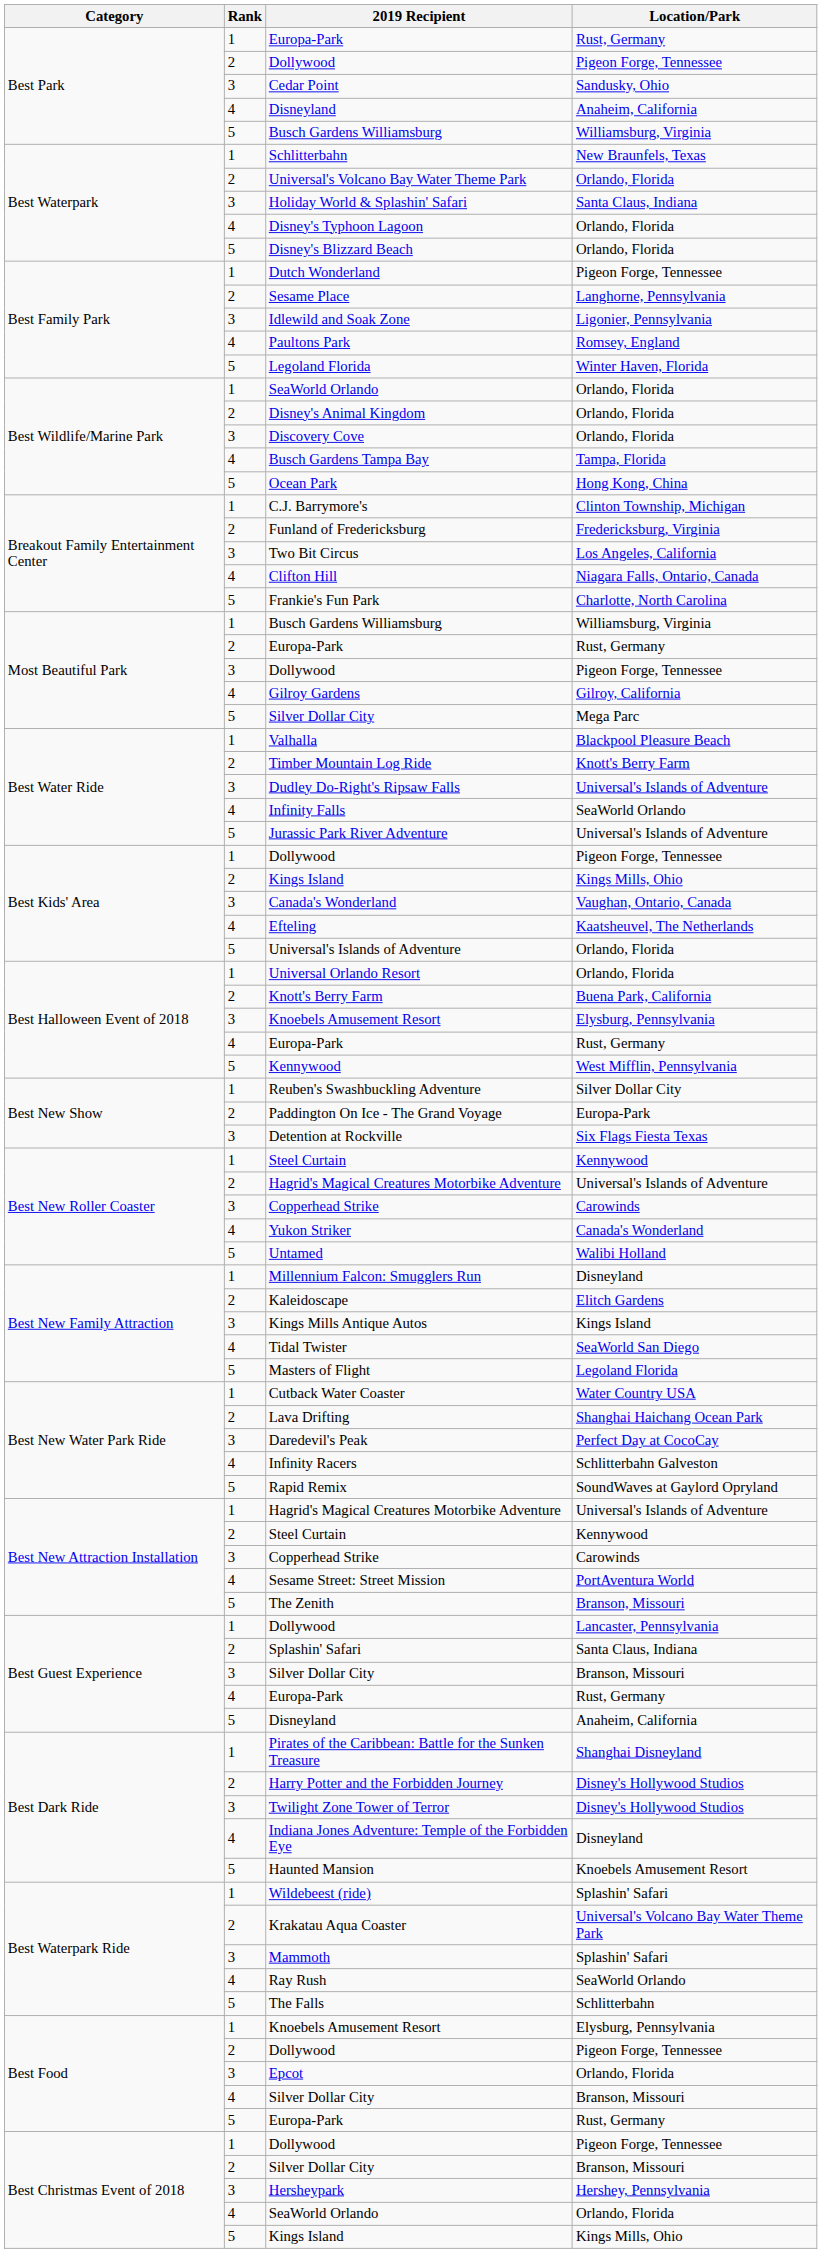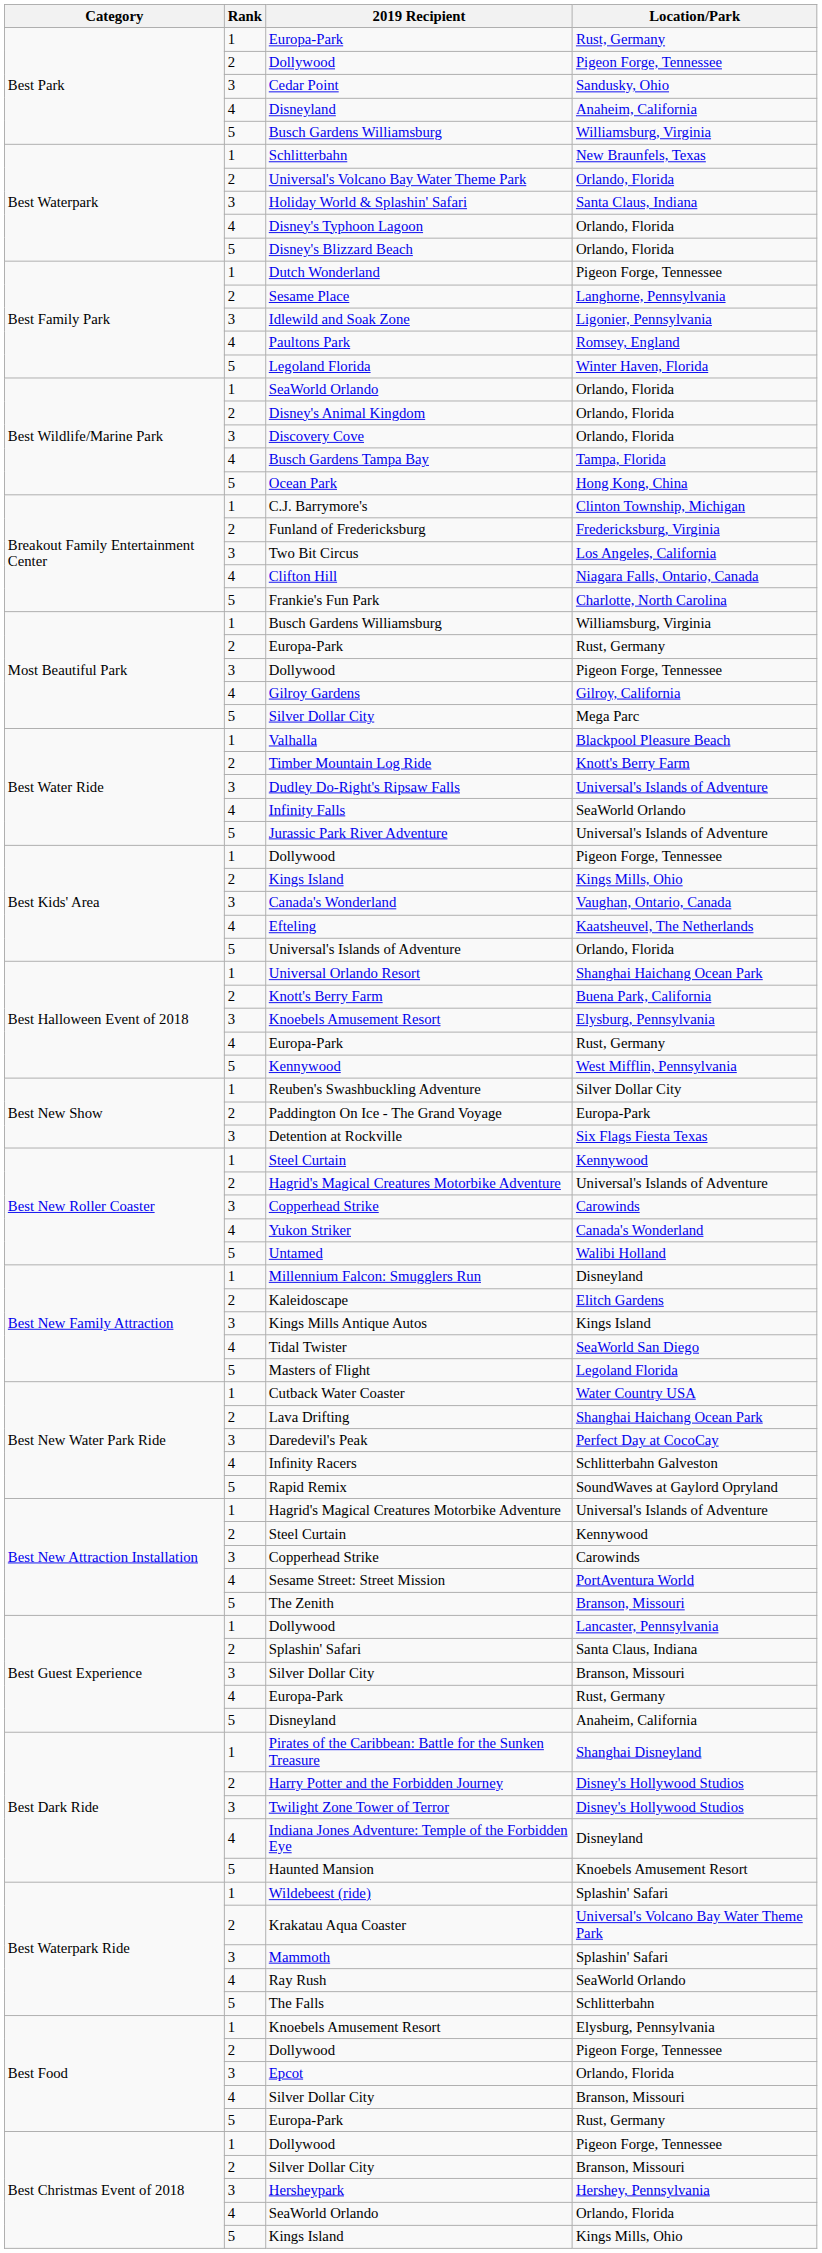Universal Orlando Resort | Location/Park: Orlando, Florida -> Shanghai Haichang Ocean Park
